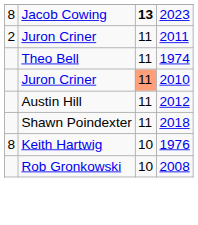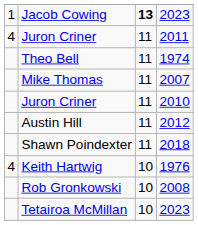Jacob Cowing | column 1: 8 -> 1
Juron Criner / 2011 | column 1: 2 -> 4
+ row: Mike Thomas | 11 | 2007
Juron Criner / 2010 | column 3: lightsalmon background -> no background
Keith Hartwig | column 1: 8 -> 4
+ row: Tetairoa McMillan | 10 | 2023
